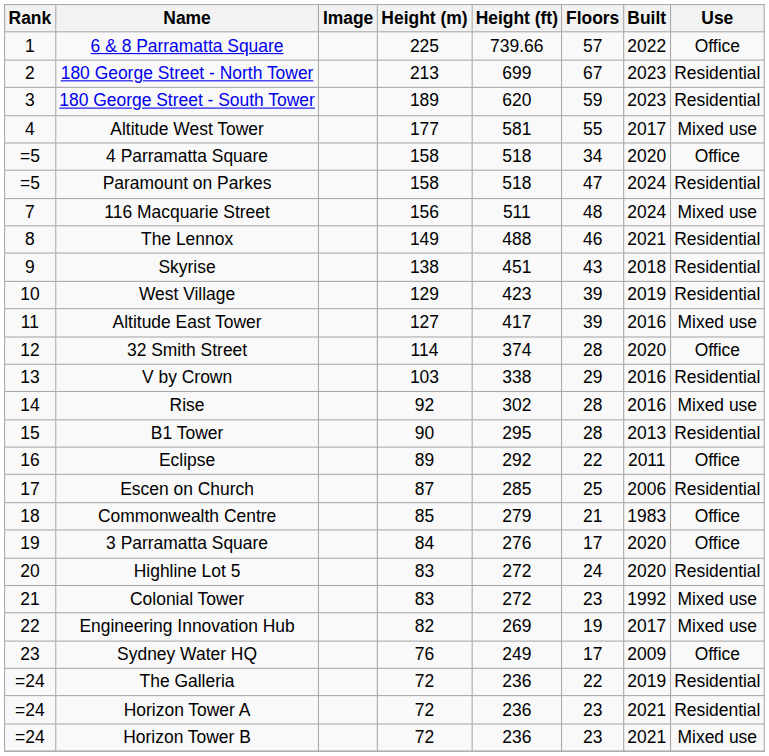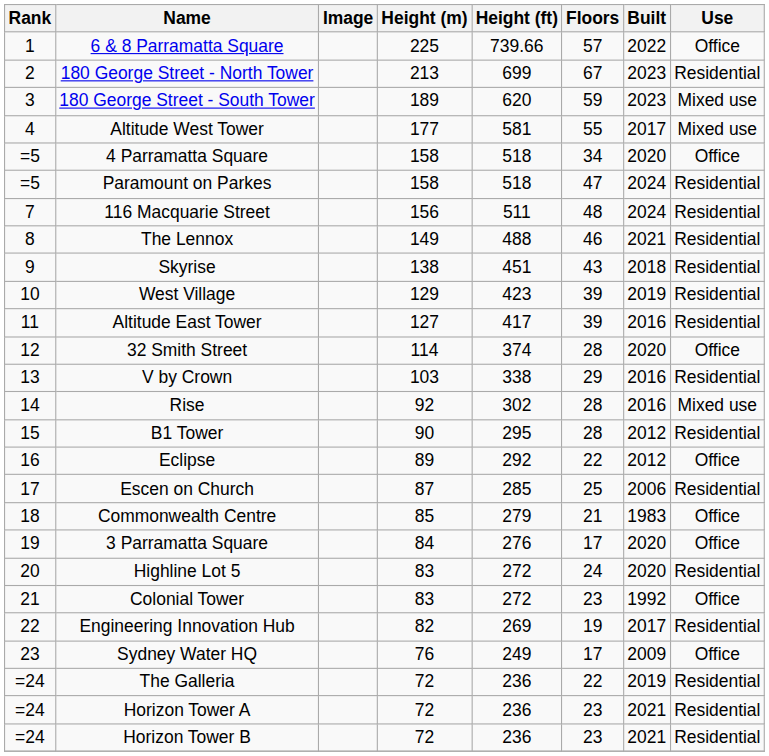180 George Street - South Tower | Use: Residential -> Mixed use
116 Macquarie Street | Use: Mixed use -> Residential
Altitude East Tower | Use: Mixed use -> Residential
B1 Tower | Built: 2013 -> 2012
Eclipse | Built: 2011 -> 2012
Colonial Tower | Use: Mixed use -> Office
Engineering Innovation Hub | Use: Mixed use -> Residential
Horizon Tower B | Use: Mixed use -> Residential
